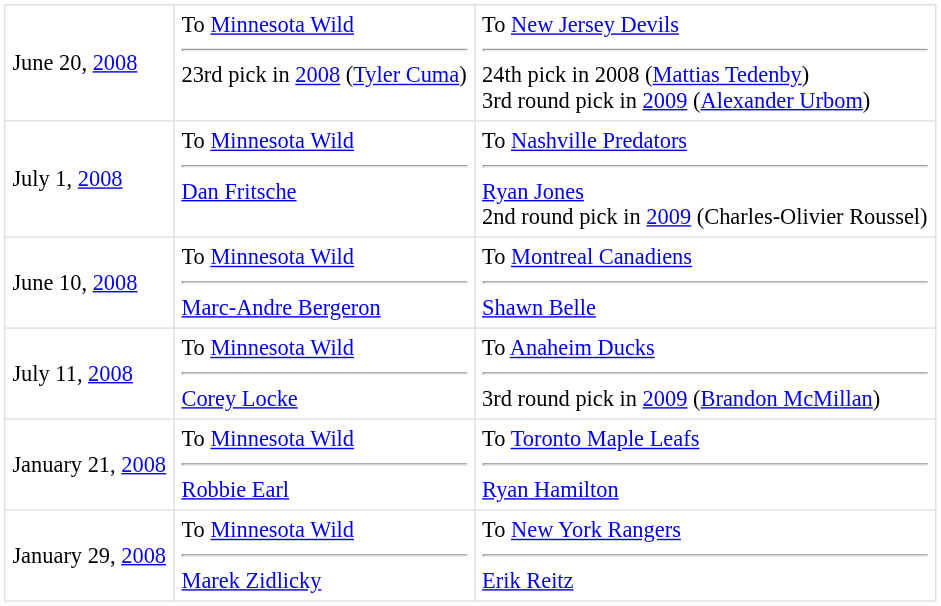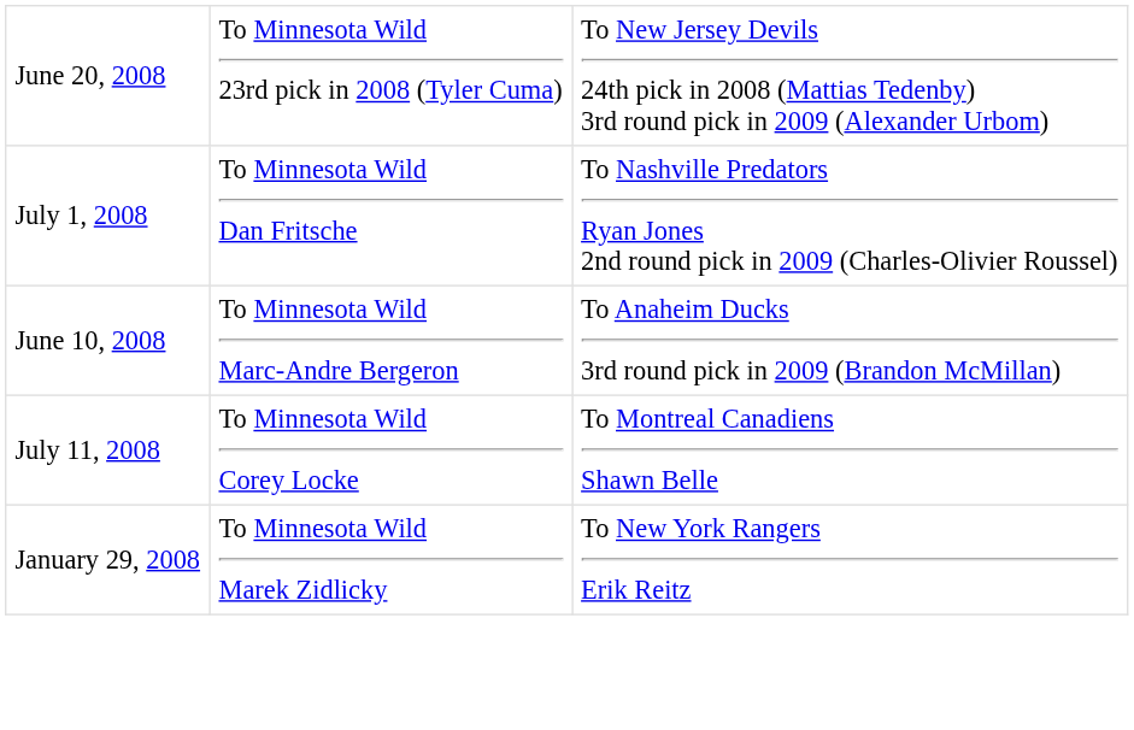June 10, 2008 | column 3: To Montreal Canadiens Shawn Belle -> To Anaheim Ducks 3rd round pick in 2009 (Brandon McMillan)
July 11, 2008 | column 3: To Anaheim Ducks 3rd round pick in 2009 (Brandon McMillan) -> To Montreal Canadiens Shawn Belle
- row: January 21, 2008 | To Minnesota Wild Robbie Earl | To Toronto Maple Leafs Ryan Hamilton
